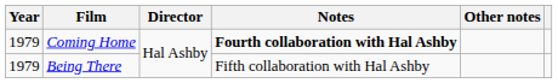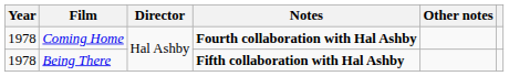Coming Home | Year: 1979 -> 1978
Being There | Year: 1979 -> 1978
Being There | Notes: normal -> bold
